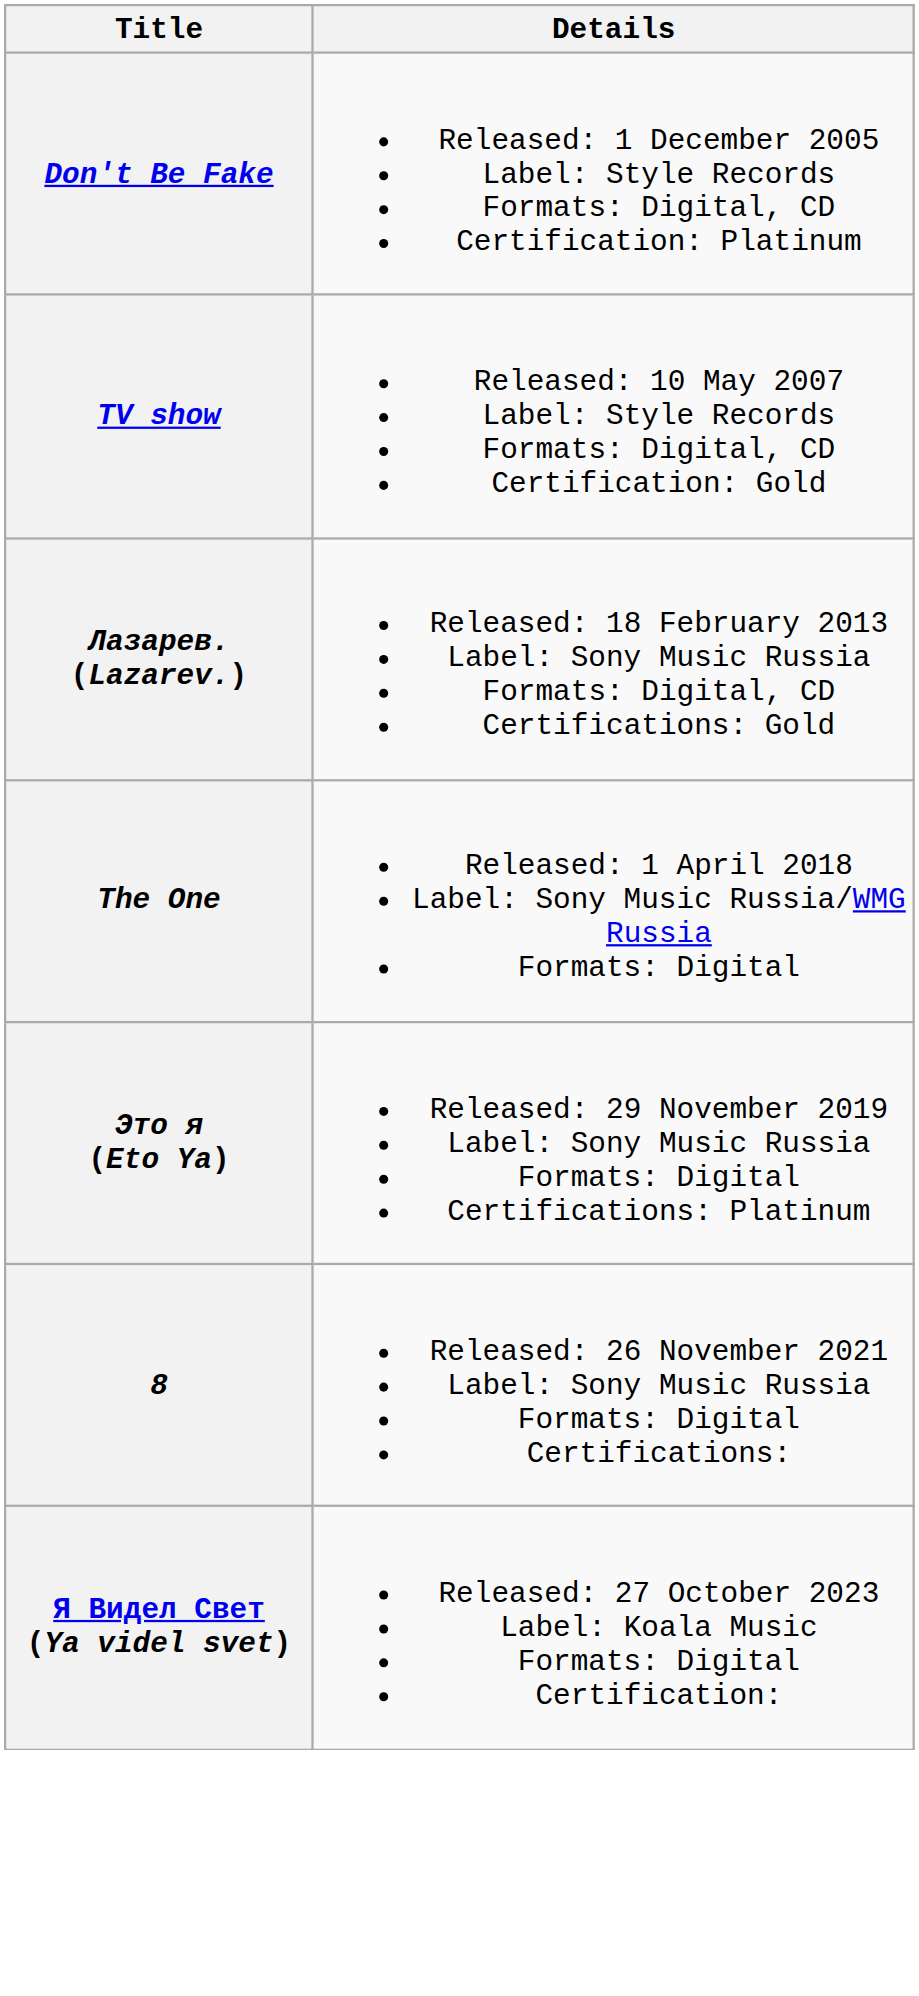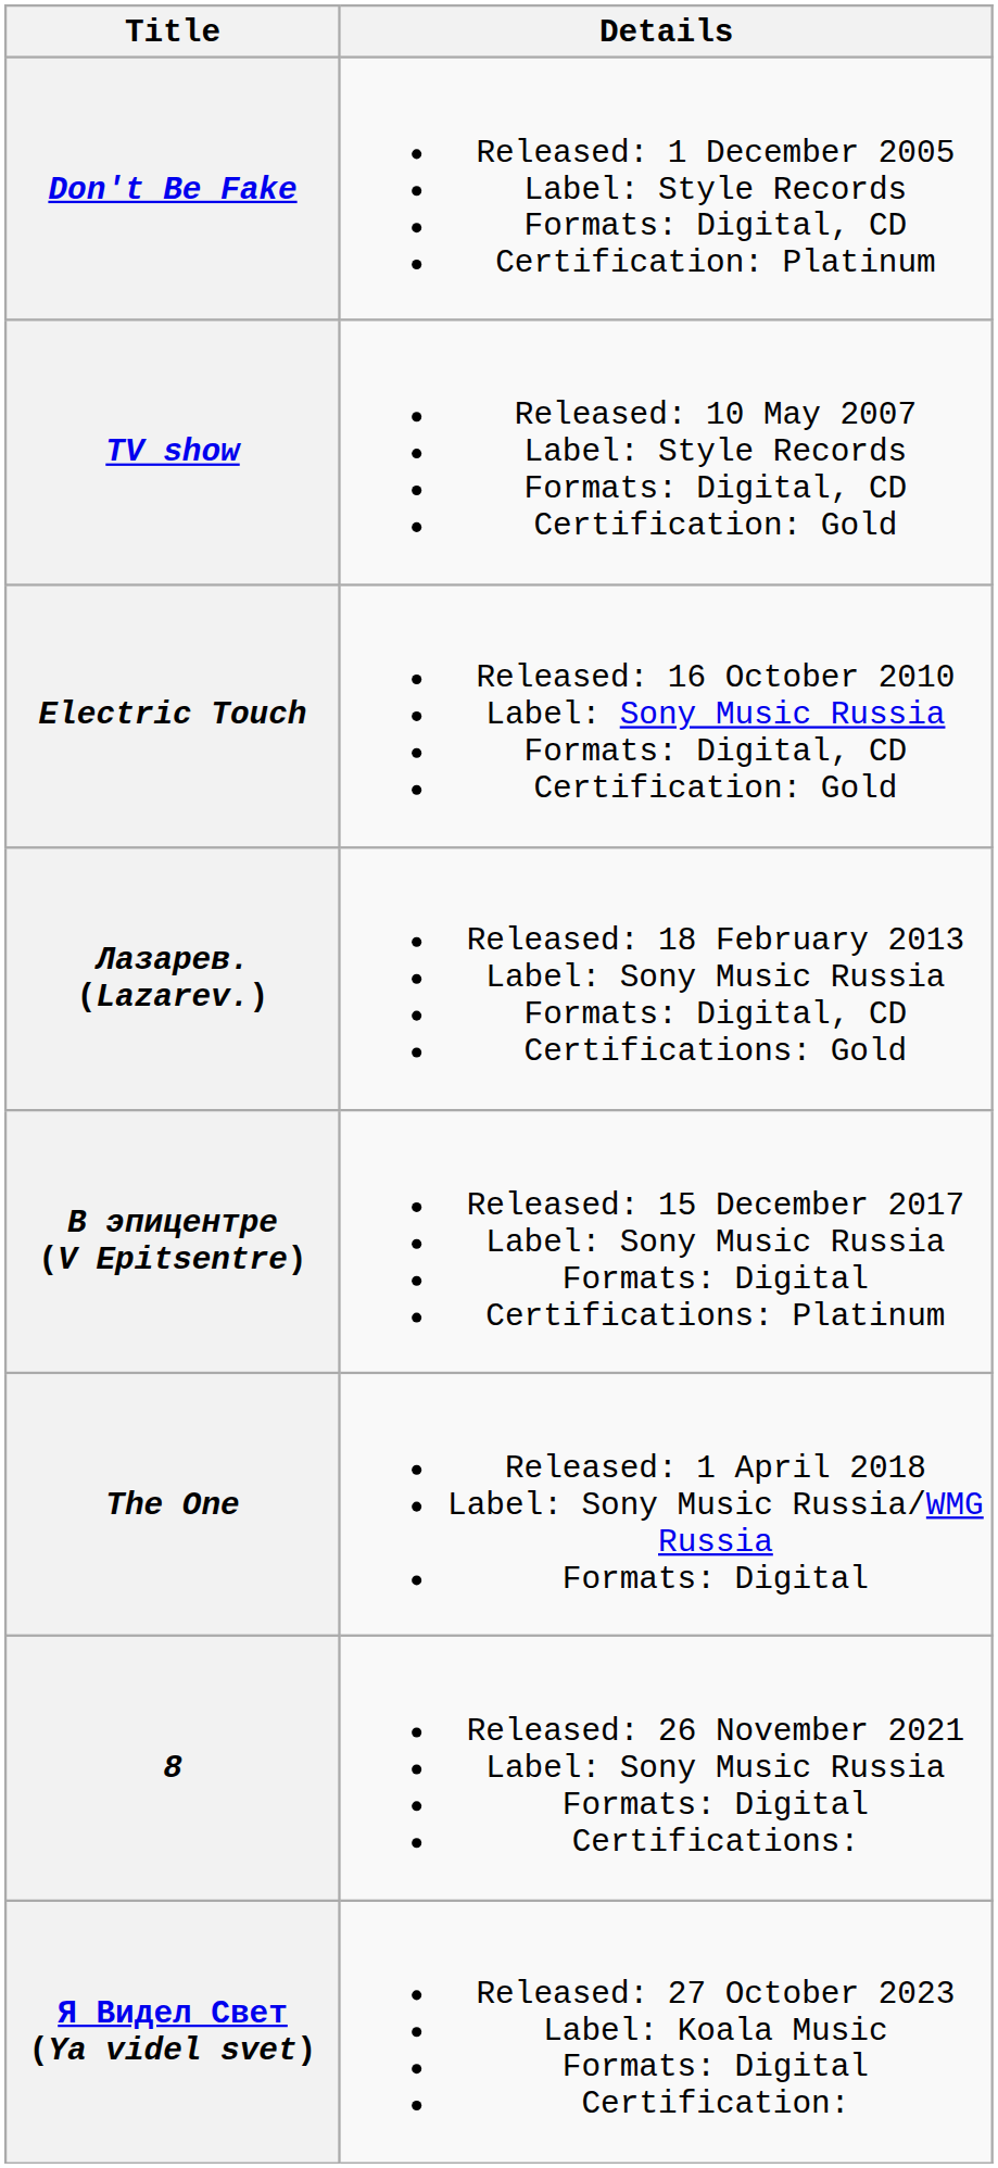+ row: Electric Touch | Released: 16 October 2010 Label: Sony Music Russia Formats: Digital, CD Certification: Gold
+ row: В эпицентре (V Epitsentre) | Released: 15 December 2017 Label: Sony Music Russia Formats: Digital Certifications: Platinum
- row: Это я (Eto Ya) | Released: 29 November 2019 Label: Sony Music Russia Formats: Digital Certifications: Platinum
